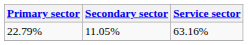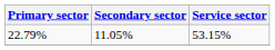22.79% | Service sector: 63.16% -> 53.15%
